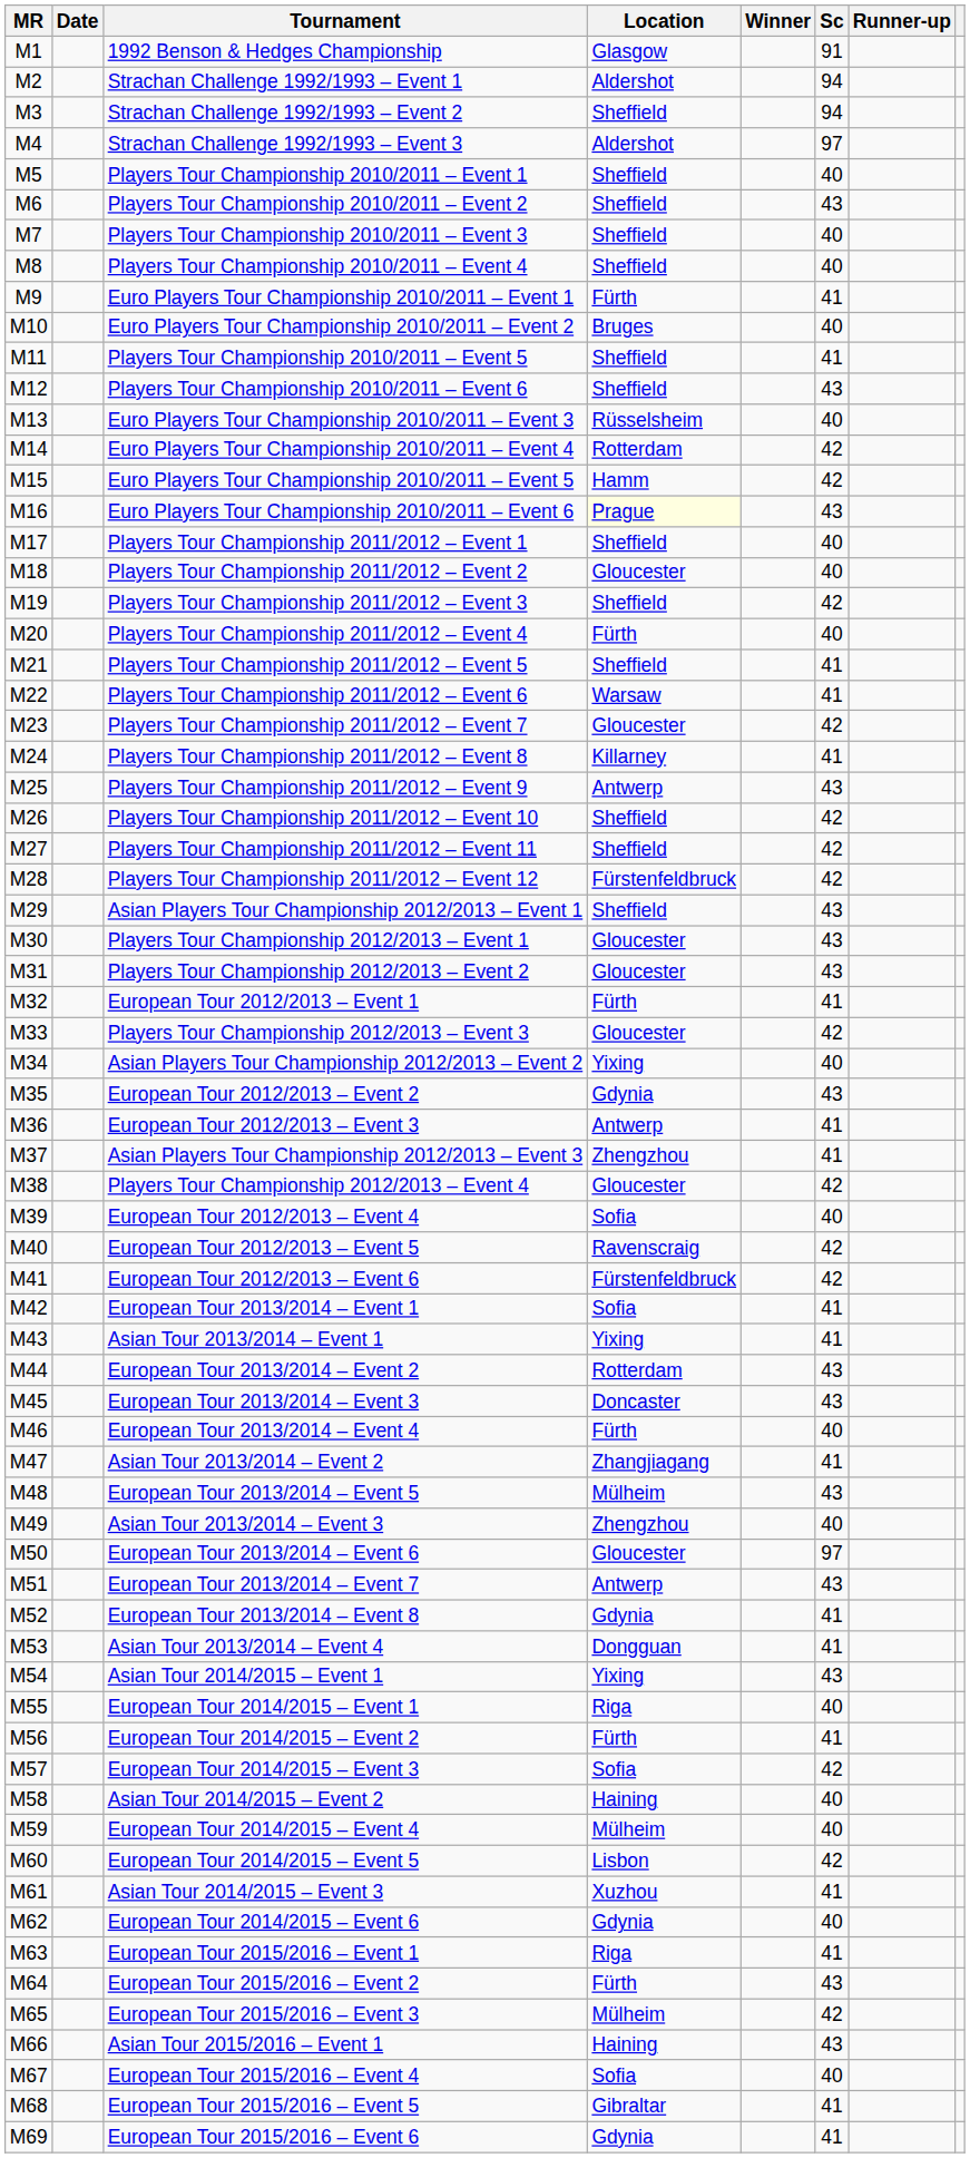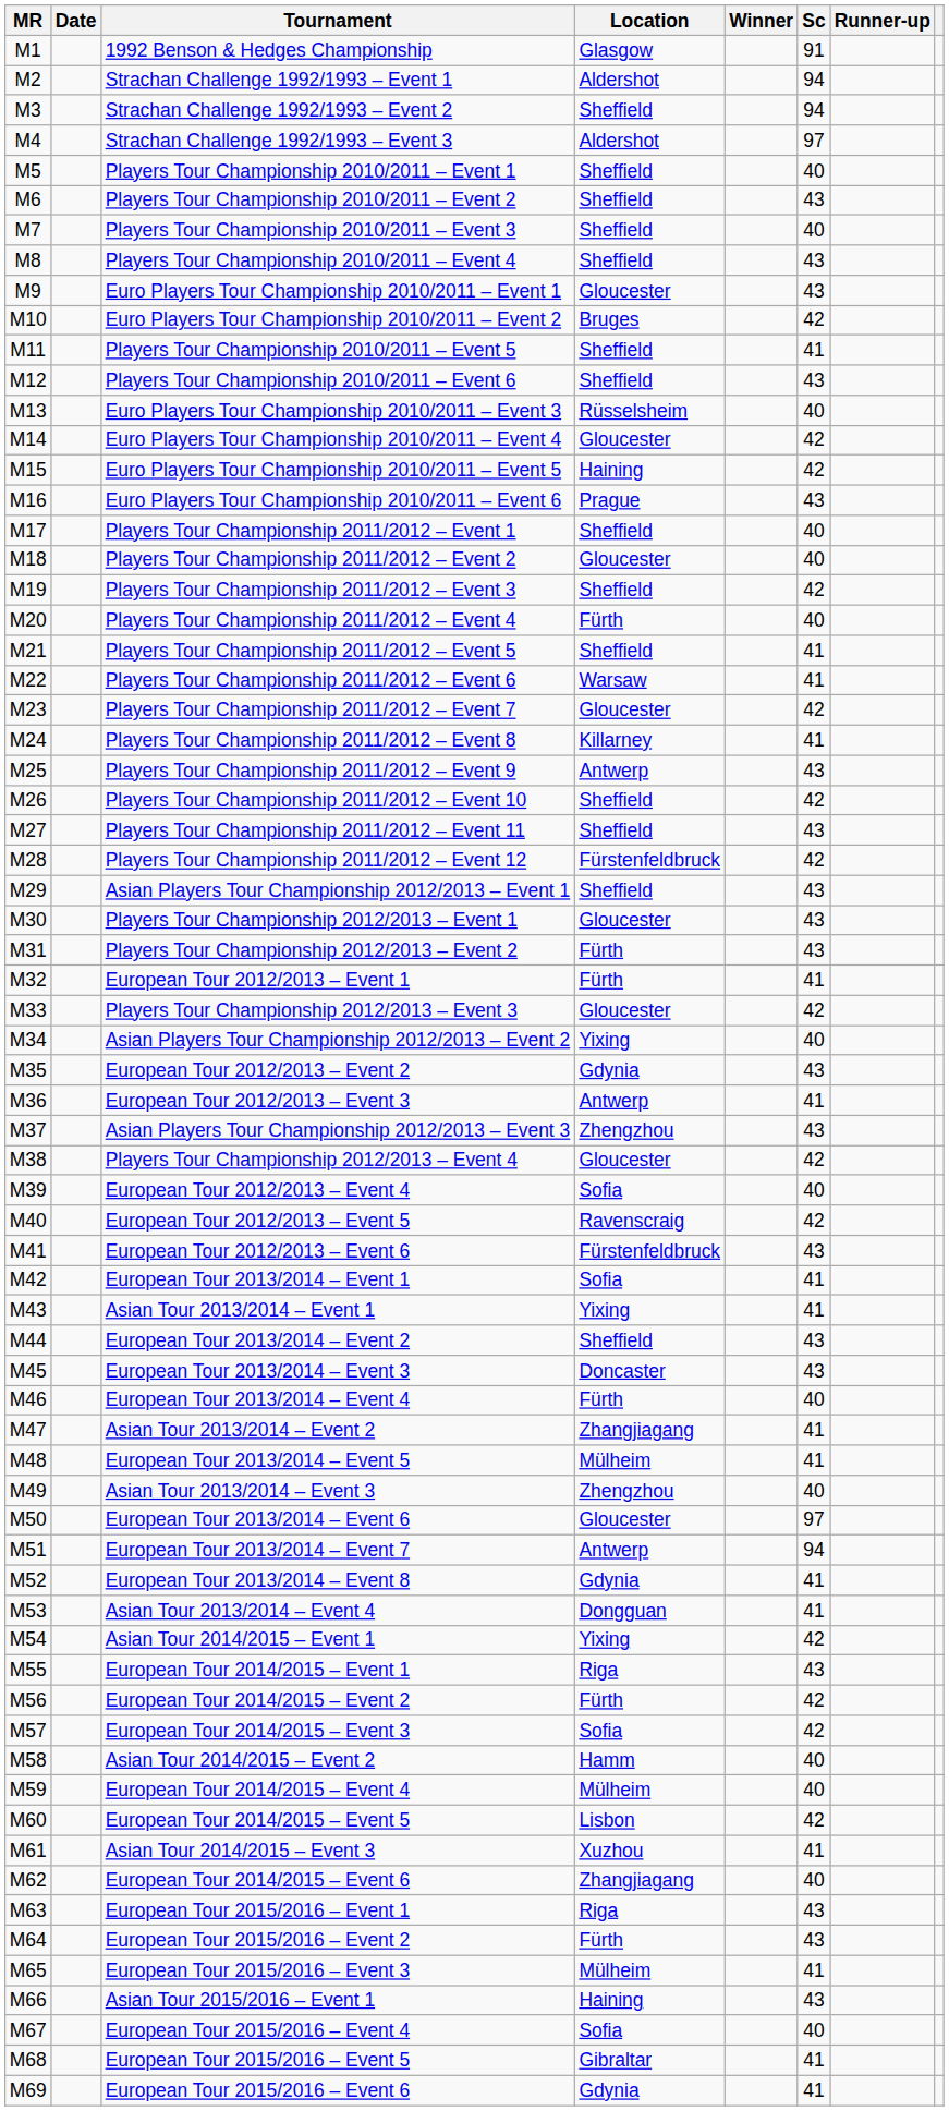Players Tour Championship 2010/2011 – Event 4 | Sc: 40 -> 43
Euro Players Tour Championship 2010/2011 – Event 1 | Location: Fürth -> Gloucester
Euro Players Tour Championship 2010/2011 – Event 1 | Sc: 41 -> 43
Euro Players Tour Championship 2010/2011 – Event 2 | Sc: 40 -> 42
Euro Players Tour Championship 2010/2011 – Event 4 | Location: Rotterdam -> Gloucester
Euro Players Tour Championship 2010/2011 – Event 5 | Location: Hamm -> Haining
Euro Players Tour Championship 2010/2011 – Event 6 | Location: lightyellow background -> no background
Players Tour Championship 2011/2012 – Event 11 | Sc: 42 -> 43
Players Tour Championship 2012/2013 – Event 2 | Location: Gloucester -> Fürth
Asian Players Tour Championship 2012/2013 – Event 3 | Sc: 41 -> 43
European Tour 2012/2013 – Event 6 | Sc: 42 -> 43
European Tour 2013/2014 – Event 2 | Location: Rotterdam -> Sheffield
European Tour 2013/2014 – Event 5 | Sc: 43 -> 41
European Tour 2013/2014 – Event 7 | Sc: 43 -> 94
Asian Tour 2014/2015 – Event 1 | Sc: 43 -> 42
European Tour 2014/2015 – Event 1 | Sc: 40 -> 43
European Tour 2014/2015 – Event 2 | Sc: 41 -> 42
Asian Tour 2014/2015 – Event 2 | Location: Haining -> Hamm
European Tour 2014/2015 – Event 6 | Location: Gdynia -> Zhangjiagang
European Tour 2015/2016 – Event 1 | Sc: 41 -> 43
European Tour 2015/2016 – Event 3 | Sc: 42 -> 41
